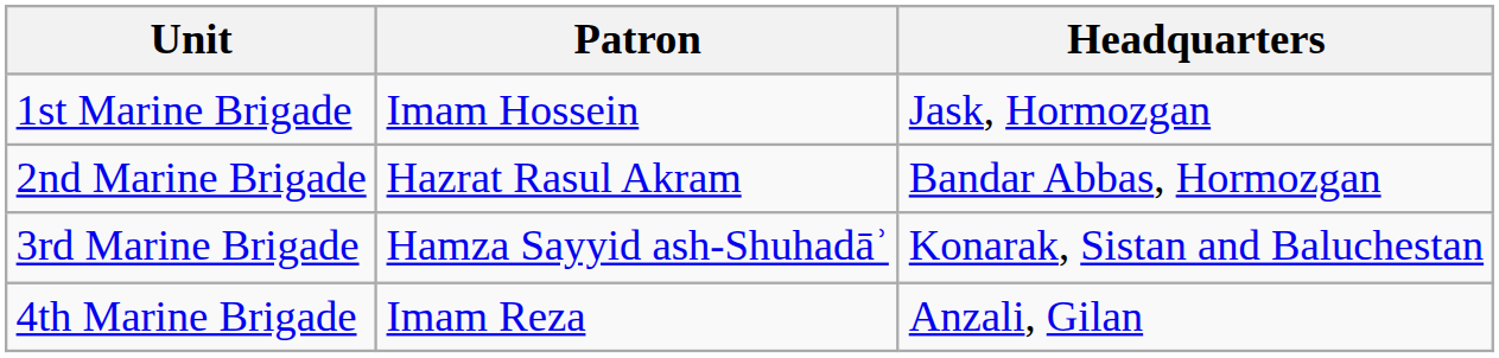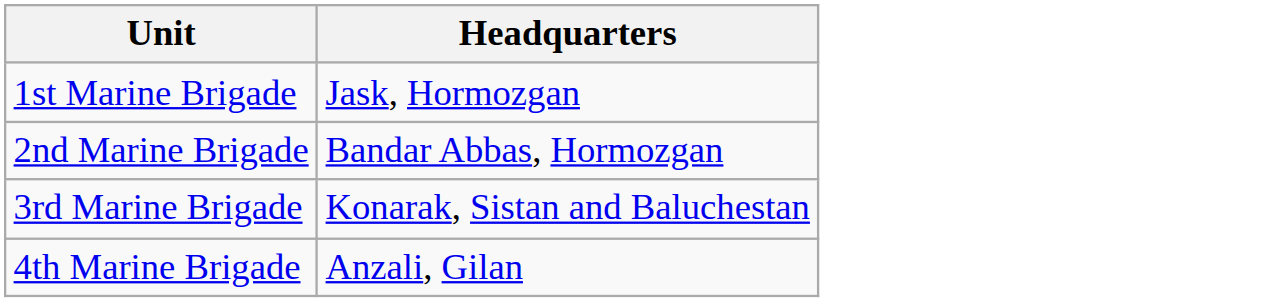- column: Patron | Imam Hossein | Hazrat Rasul Akram | Hamza Sayyid ash-Shuhadāʾ | Imam Reza
